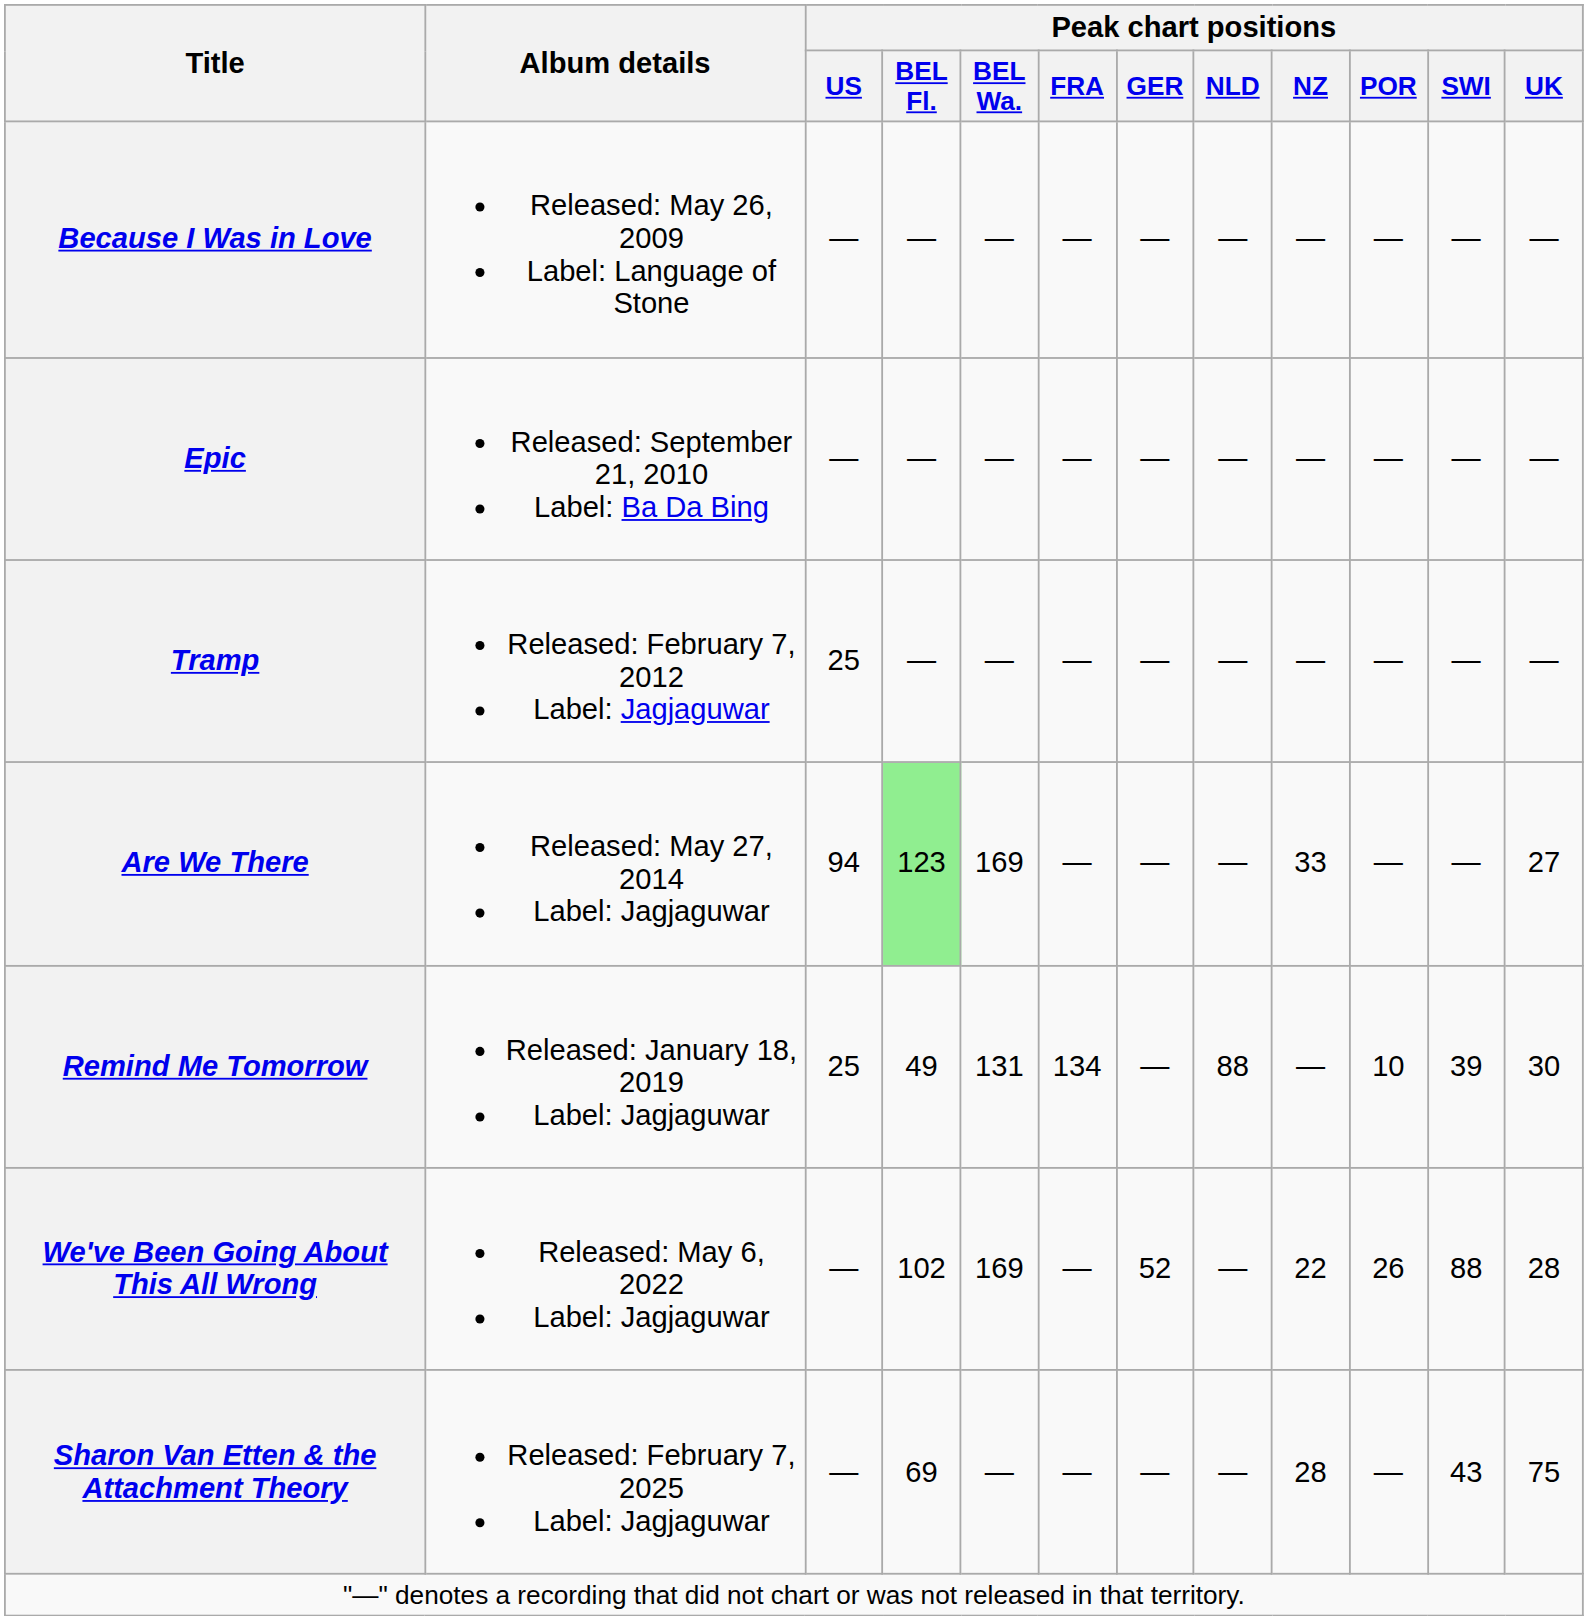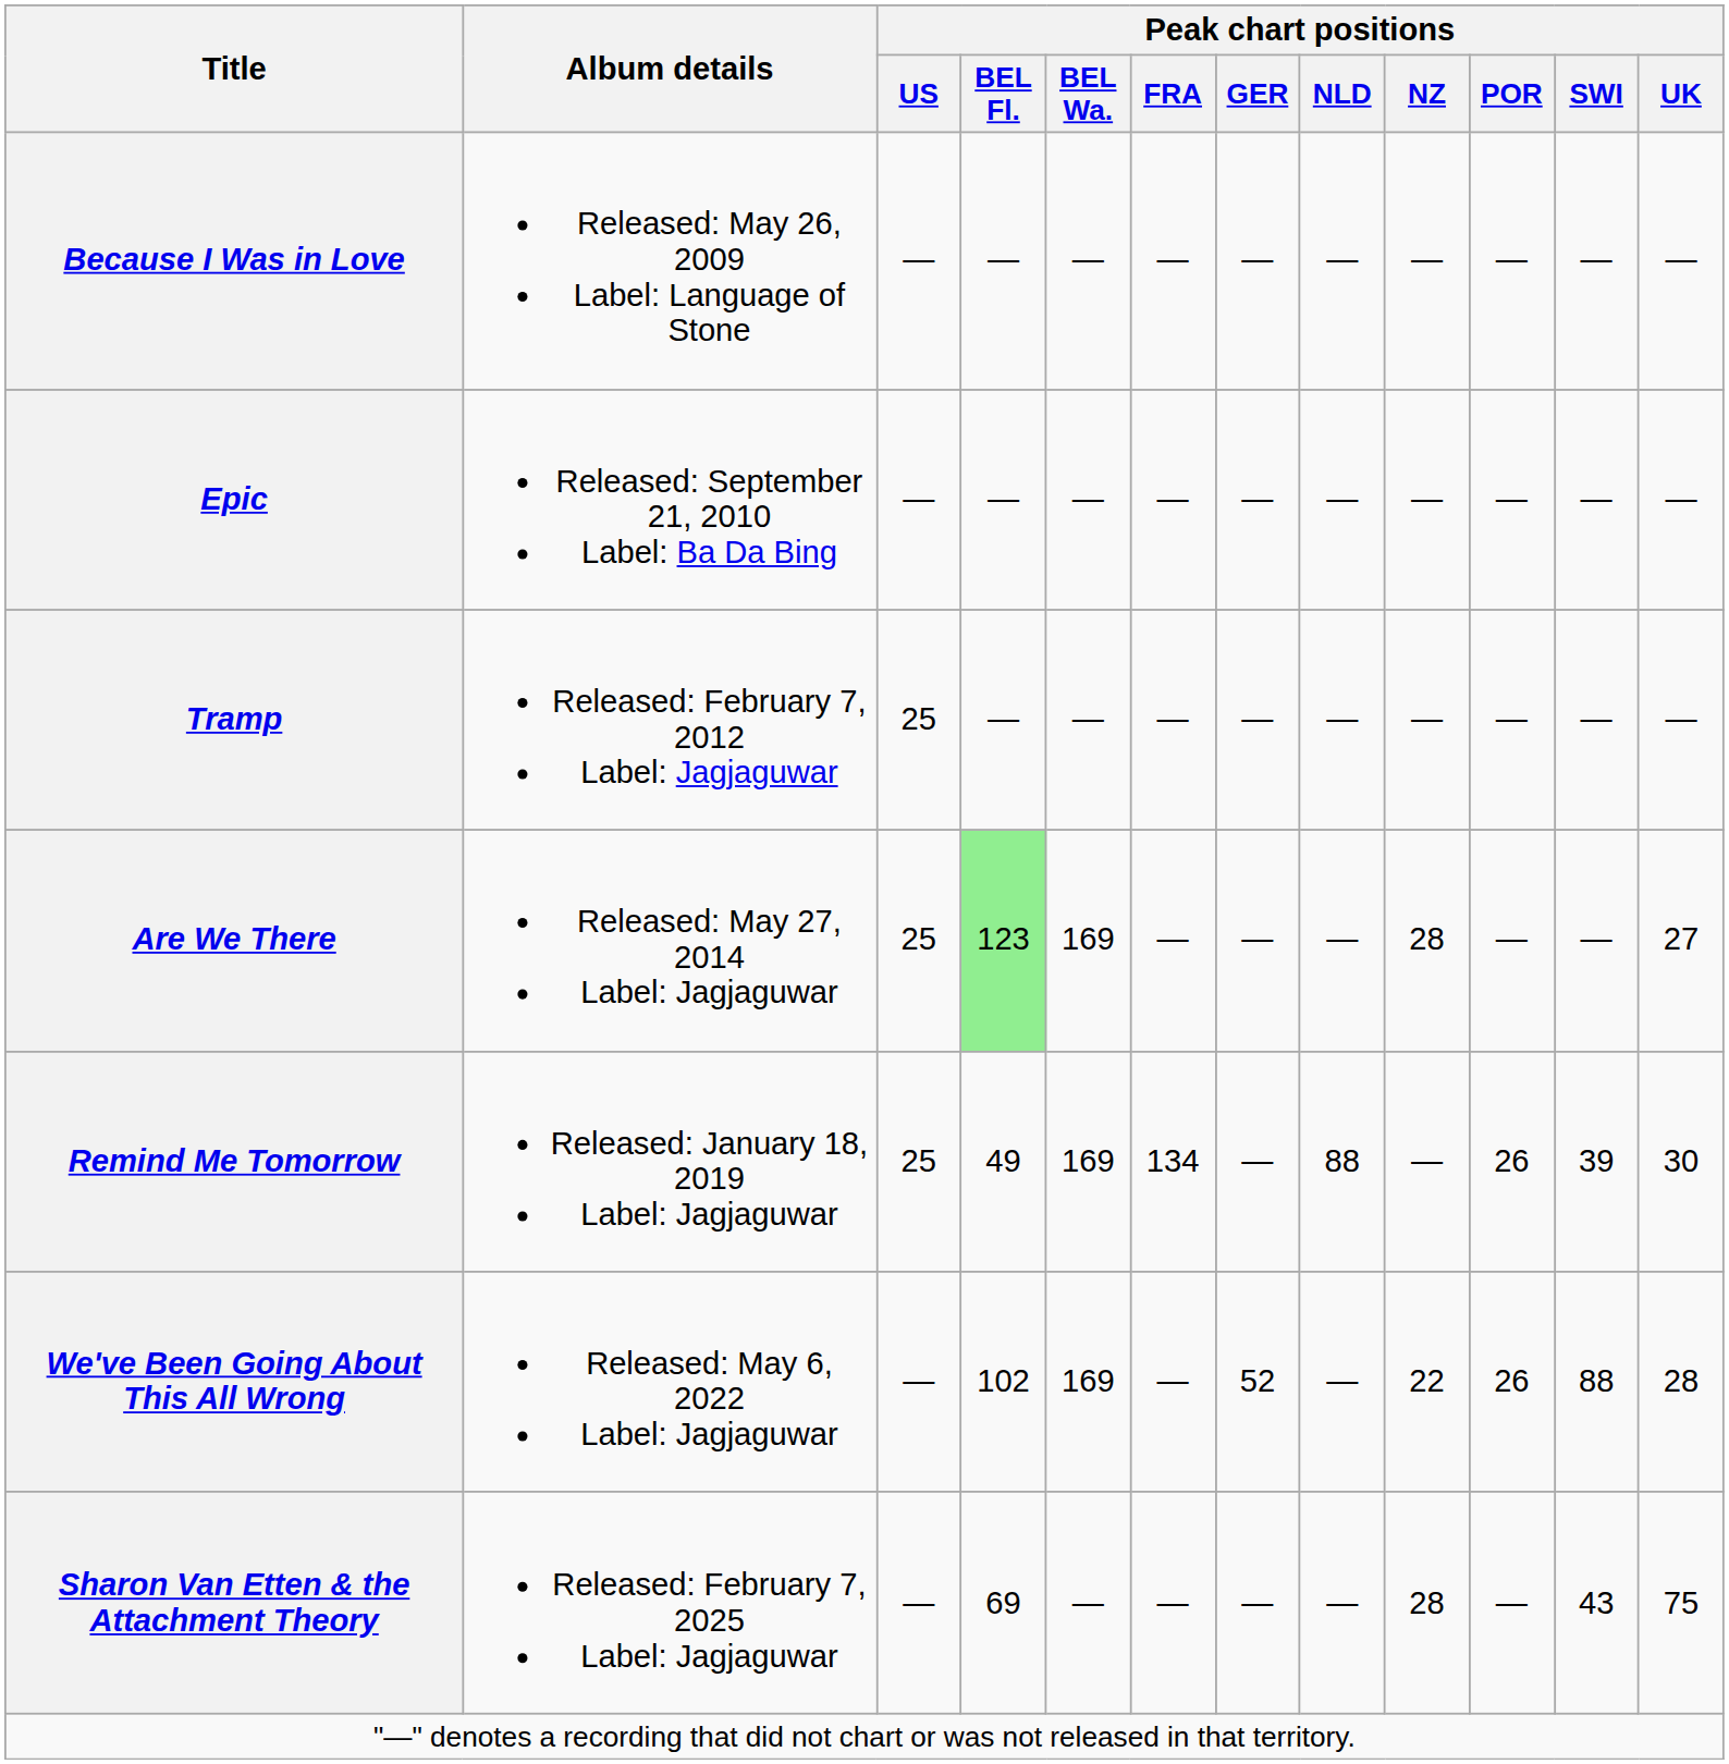Are We There | Peak chart positions / US: 94 -> 25
Are We There | Peak chart positions / NZ: 33 -> 28
Remind Me Tomorrow | Peak chart positions / BEL Wa.: 131 -> 169
Remind Me Tomorrow | Peak chart positions / POR: 10 -> 26
